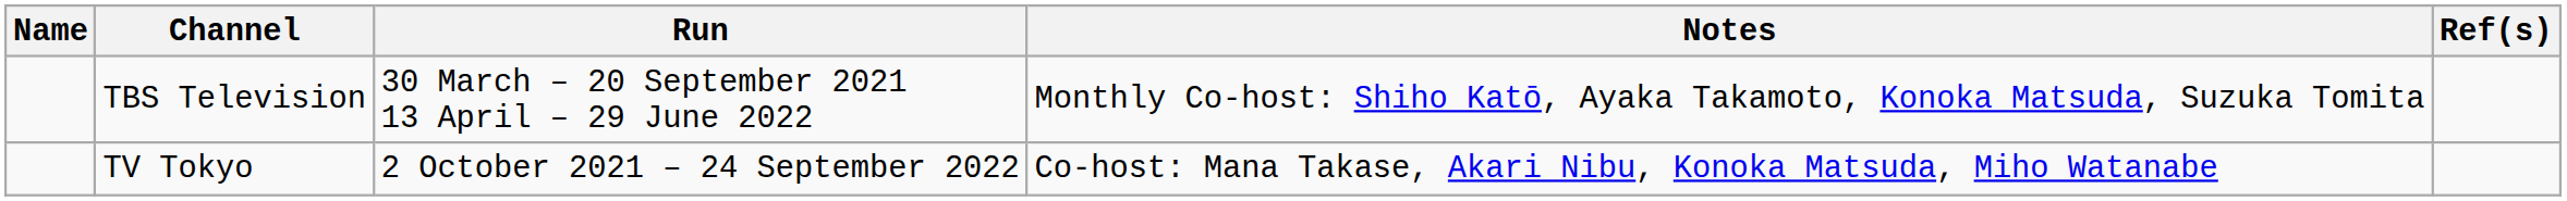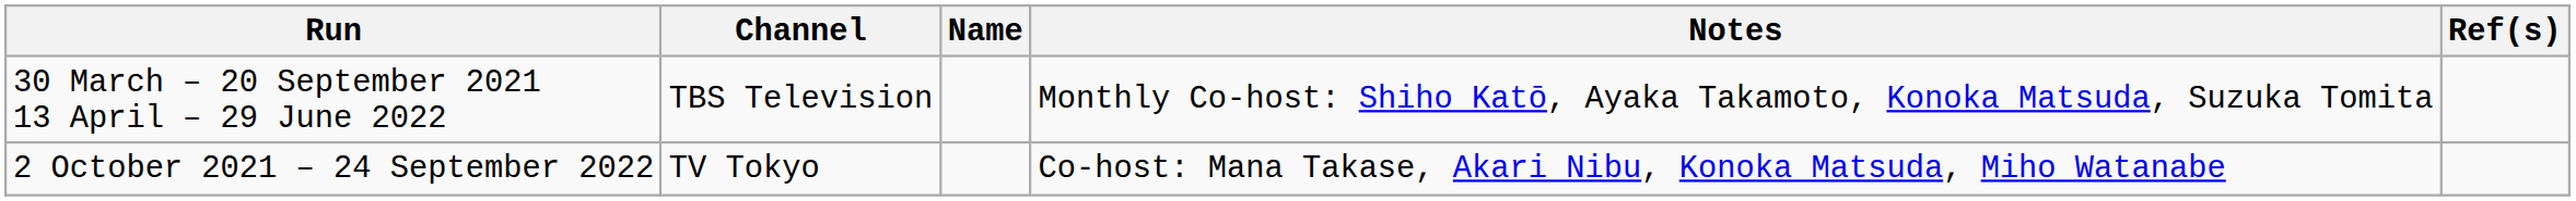columns swapped: Name <-> Run
